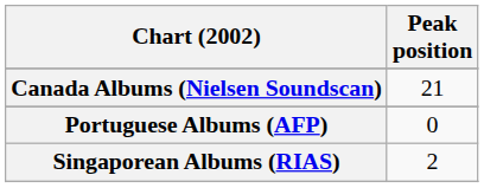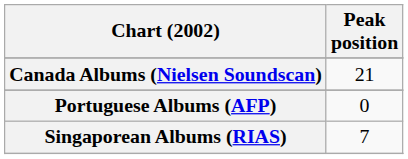Singaporean Albums (RIAS) | Peak position: 2 -> 7
